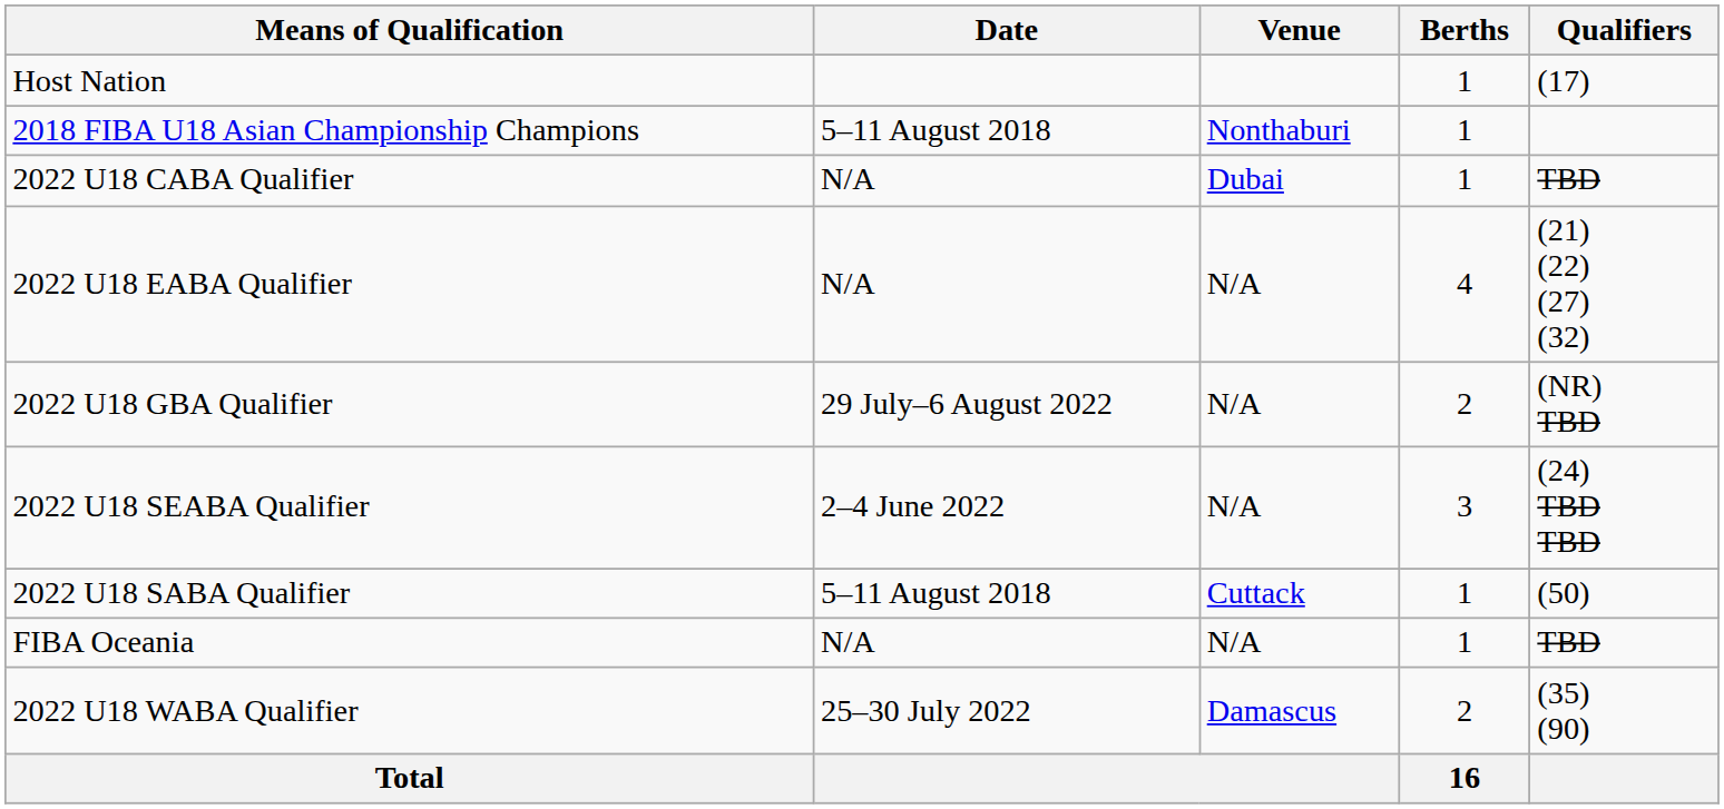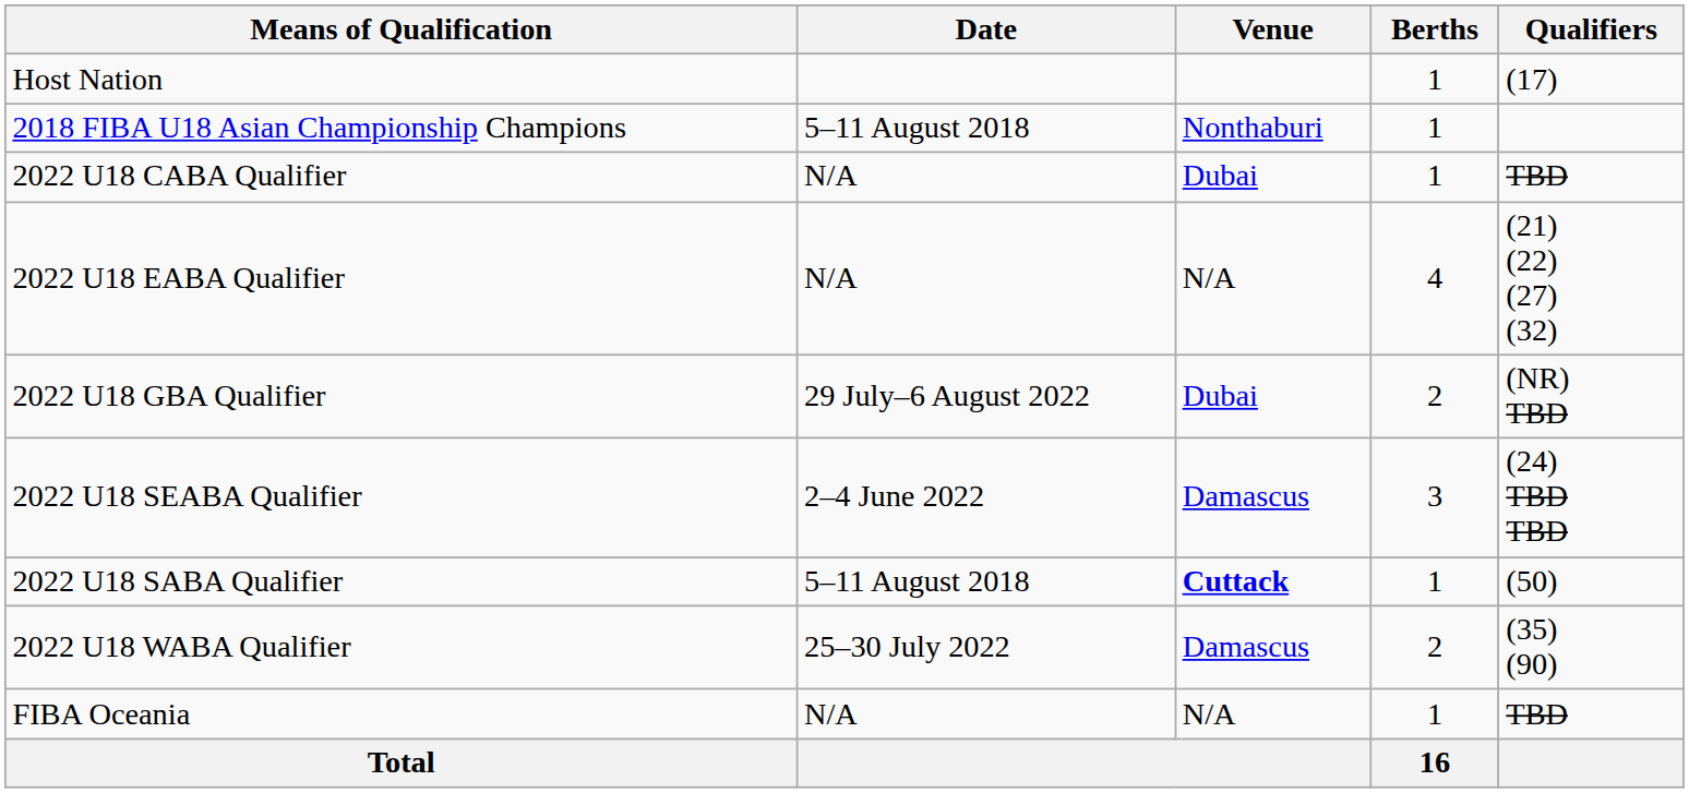2022 U18 GBA Qualifier | Venue: N/A -> Dubai
2022 U18 SEABA Qualifier | Venue: N/A -> Damascus
2022 U18 SABA Qualifier | Venue: normal -> bold
rows swapped: 2022 U18 WABA Qualifier <-> FIBA Oceania
